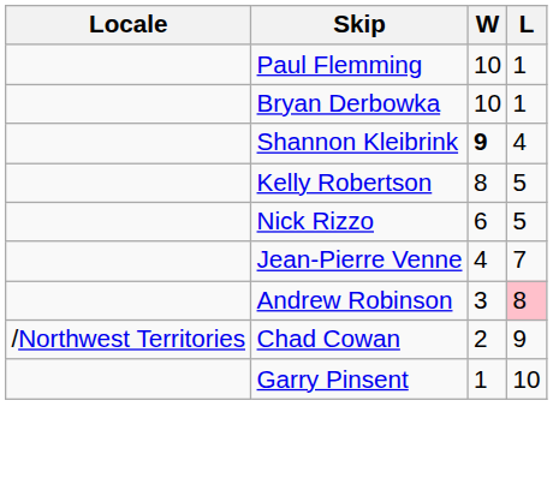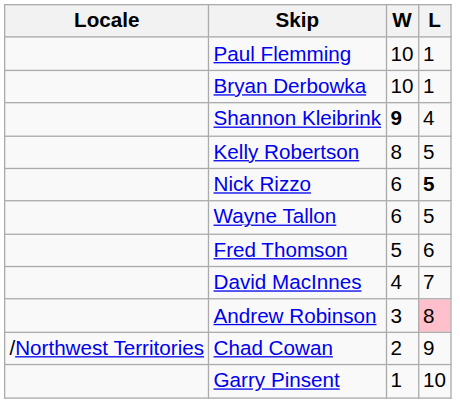Nick Rizzo | L: normal -> bold
+ row: Wayne Tallon | 6 | 5
+ row: Fred Thomson | 5 | 6
+ row: David MacInnes | 4 | 7
- row: Jean-Pierre Venne | 4 | 7
